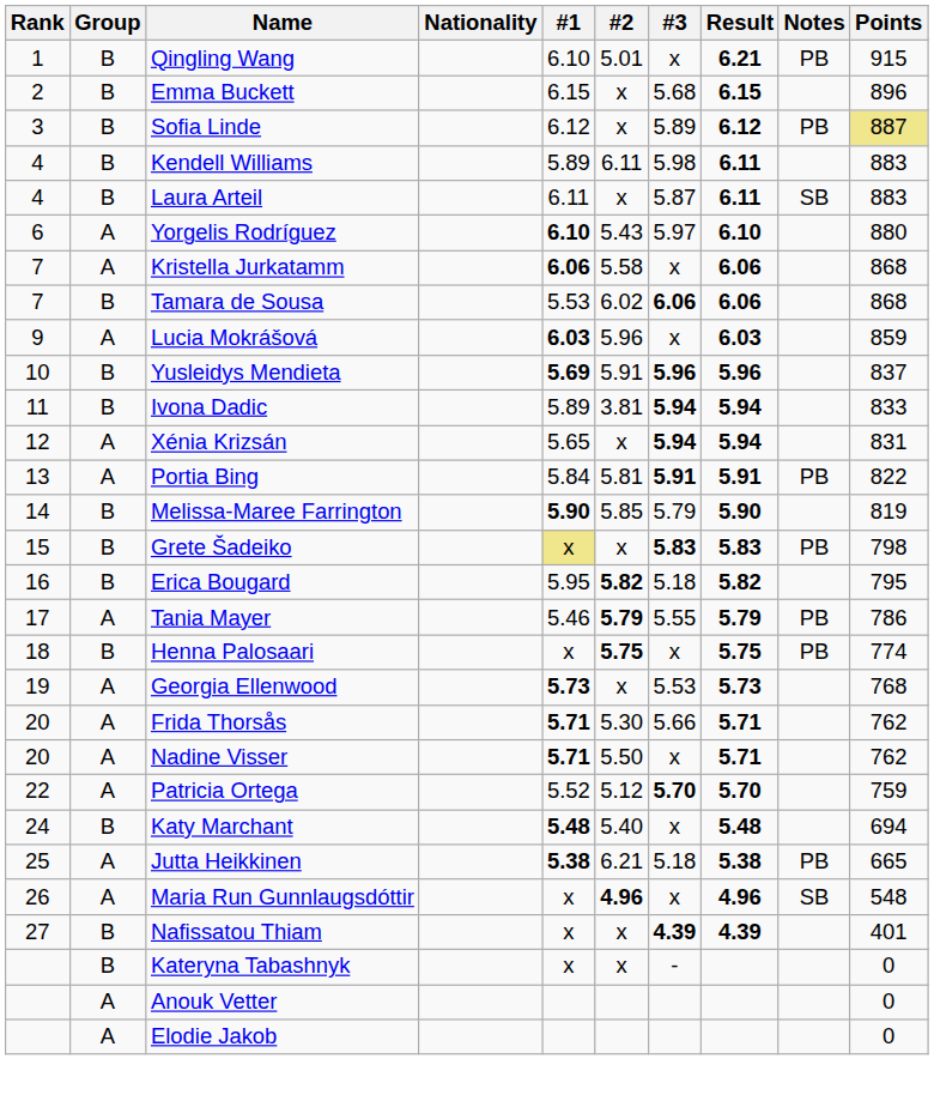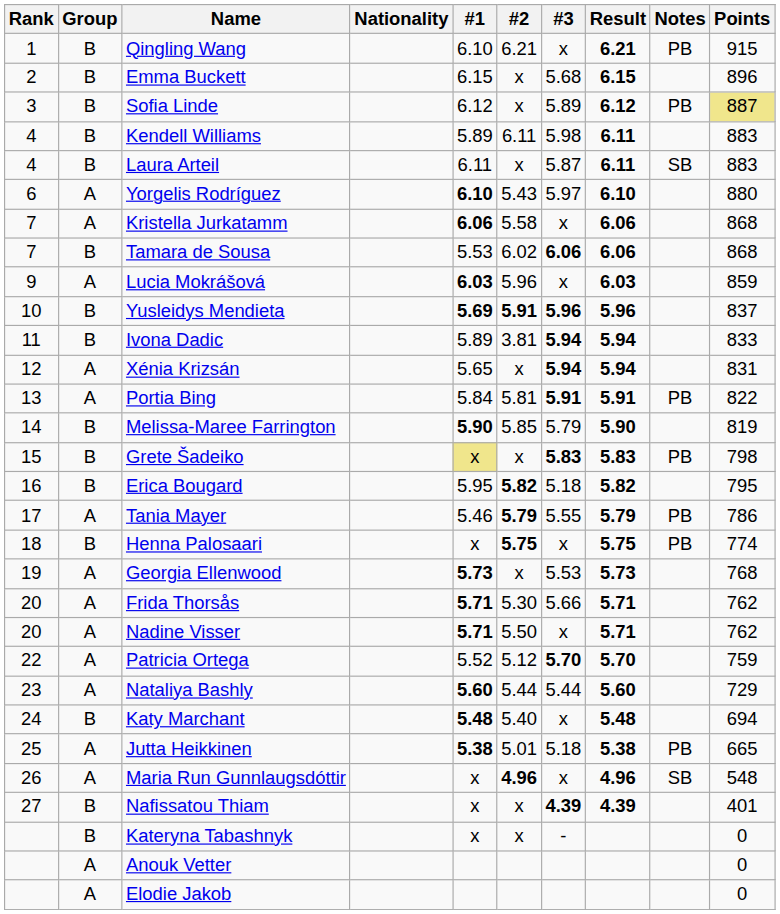Qingling Wang | #2: 5.01 -> 6.21
Yusleidys Mendieta | #2: normal -> bold
+ row: 23 | A | Nataliya Bashly | 5.60 | 5.44 | 5.44 | 5.60 | 729
Jutta Heikkinen | #2: 6.21 -> 5.01
